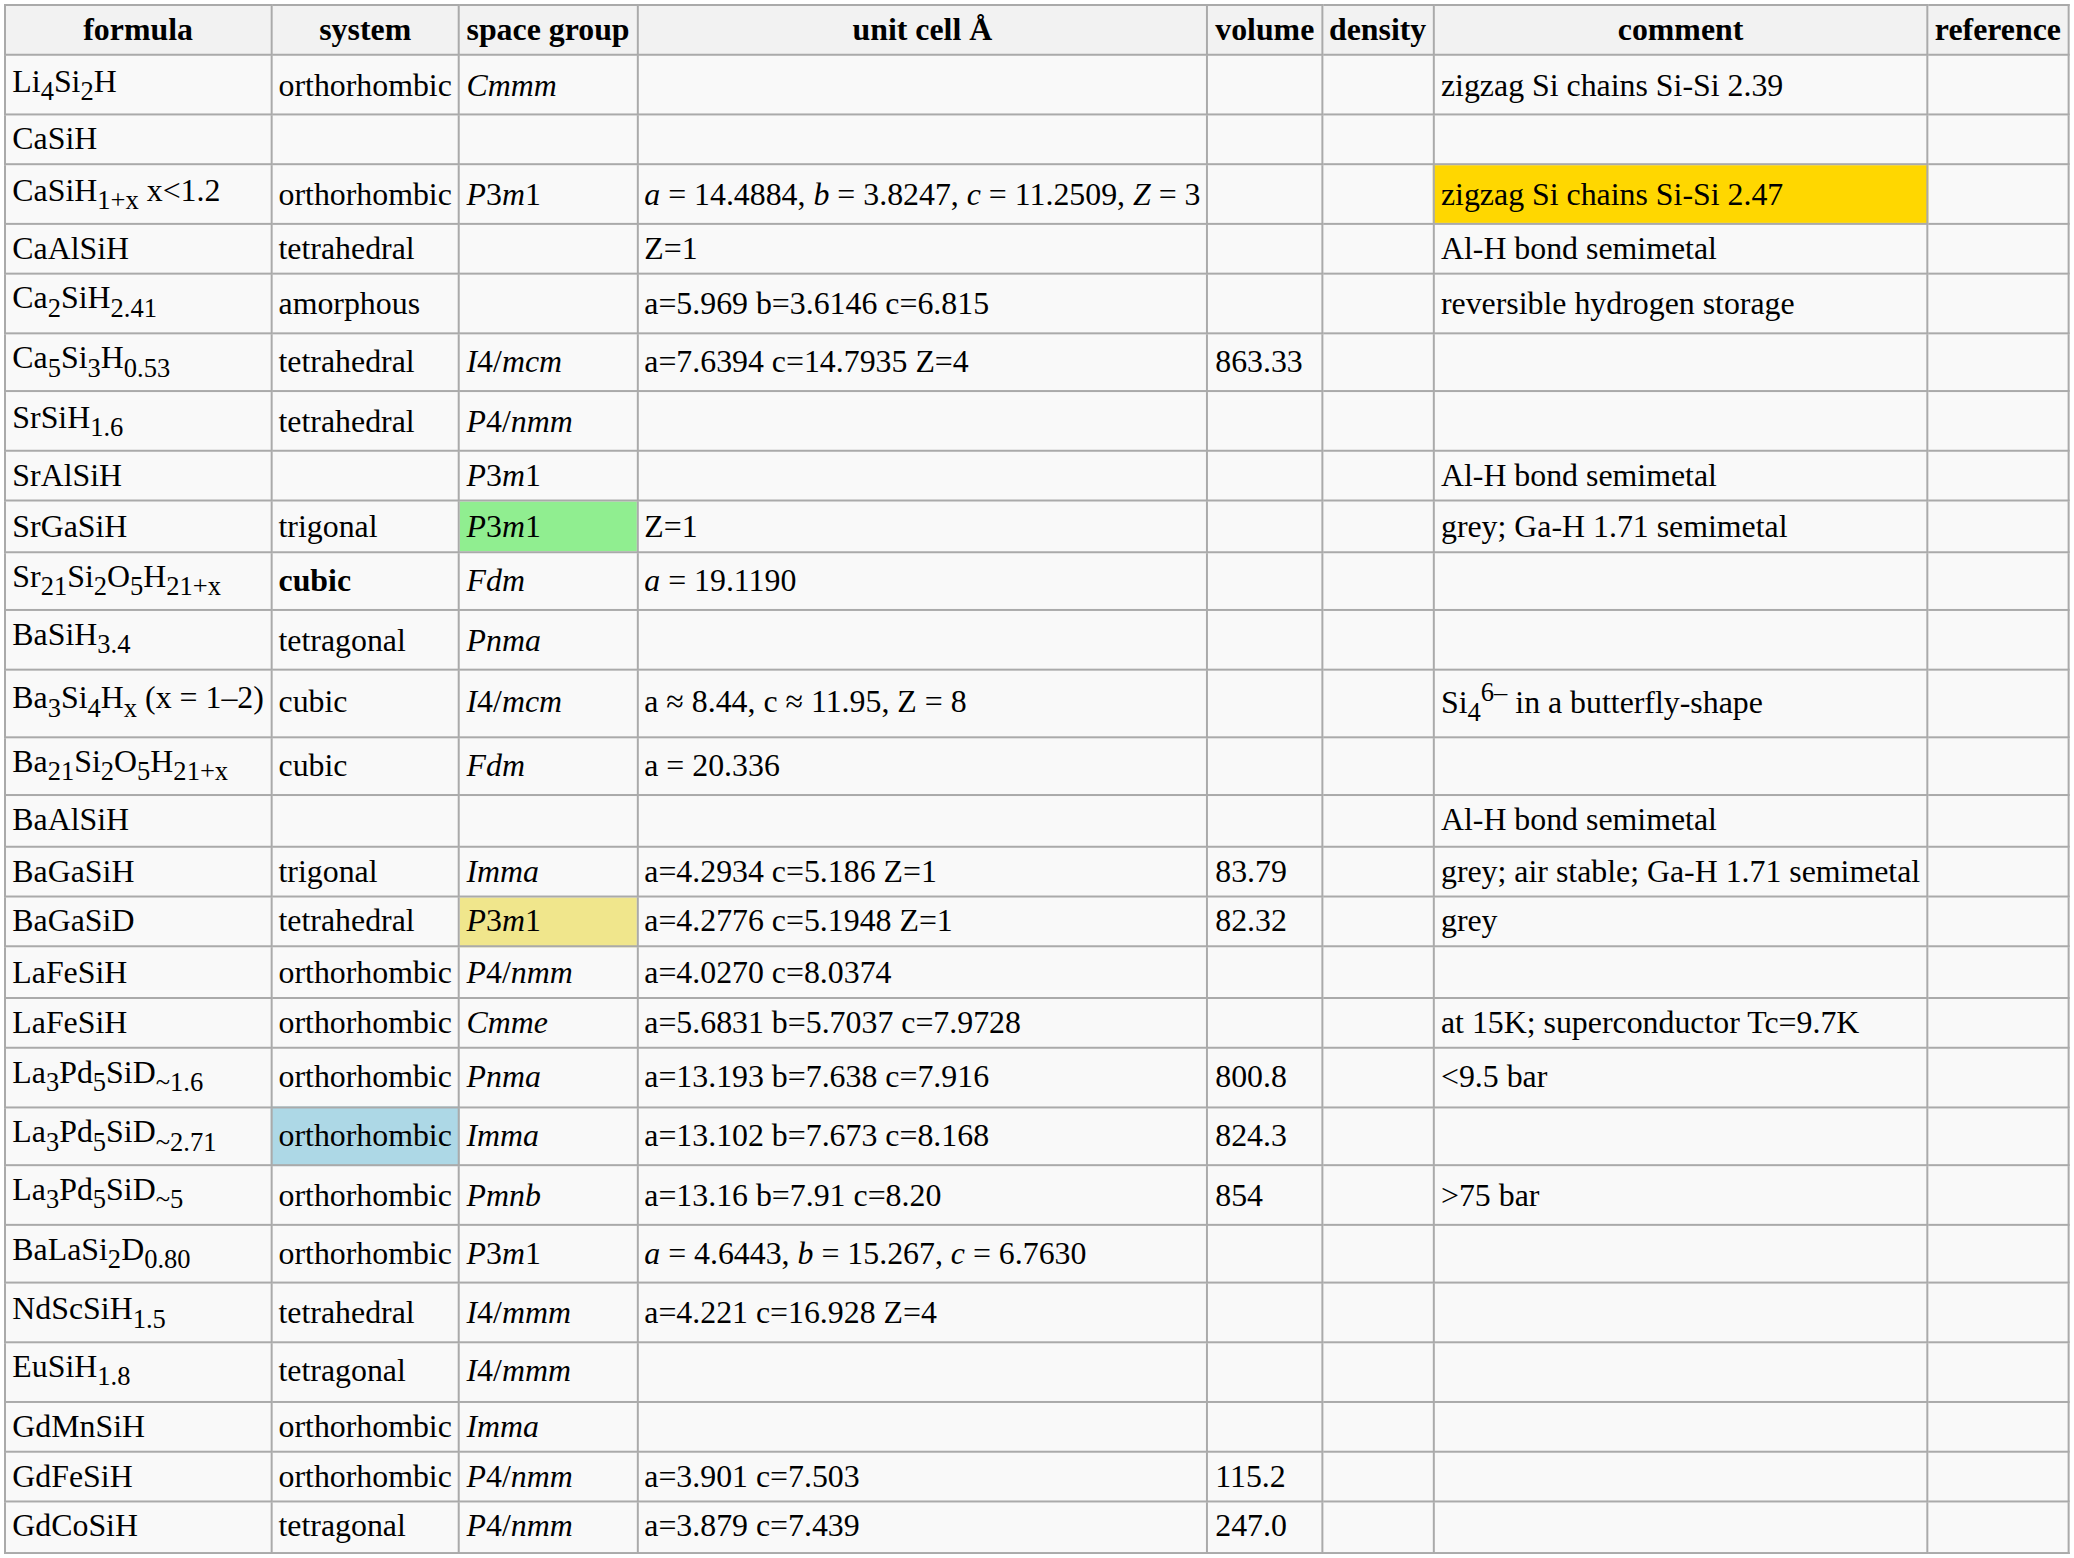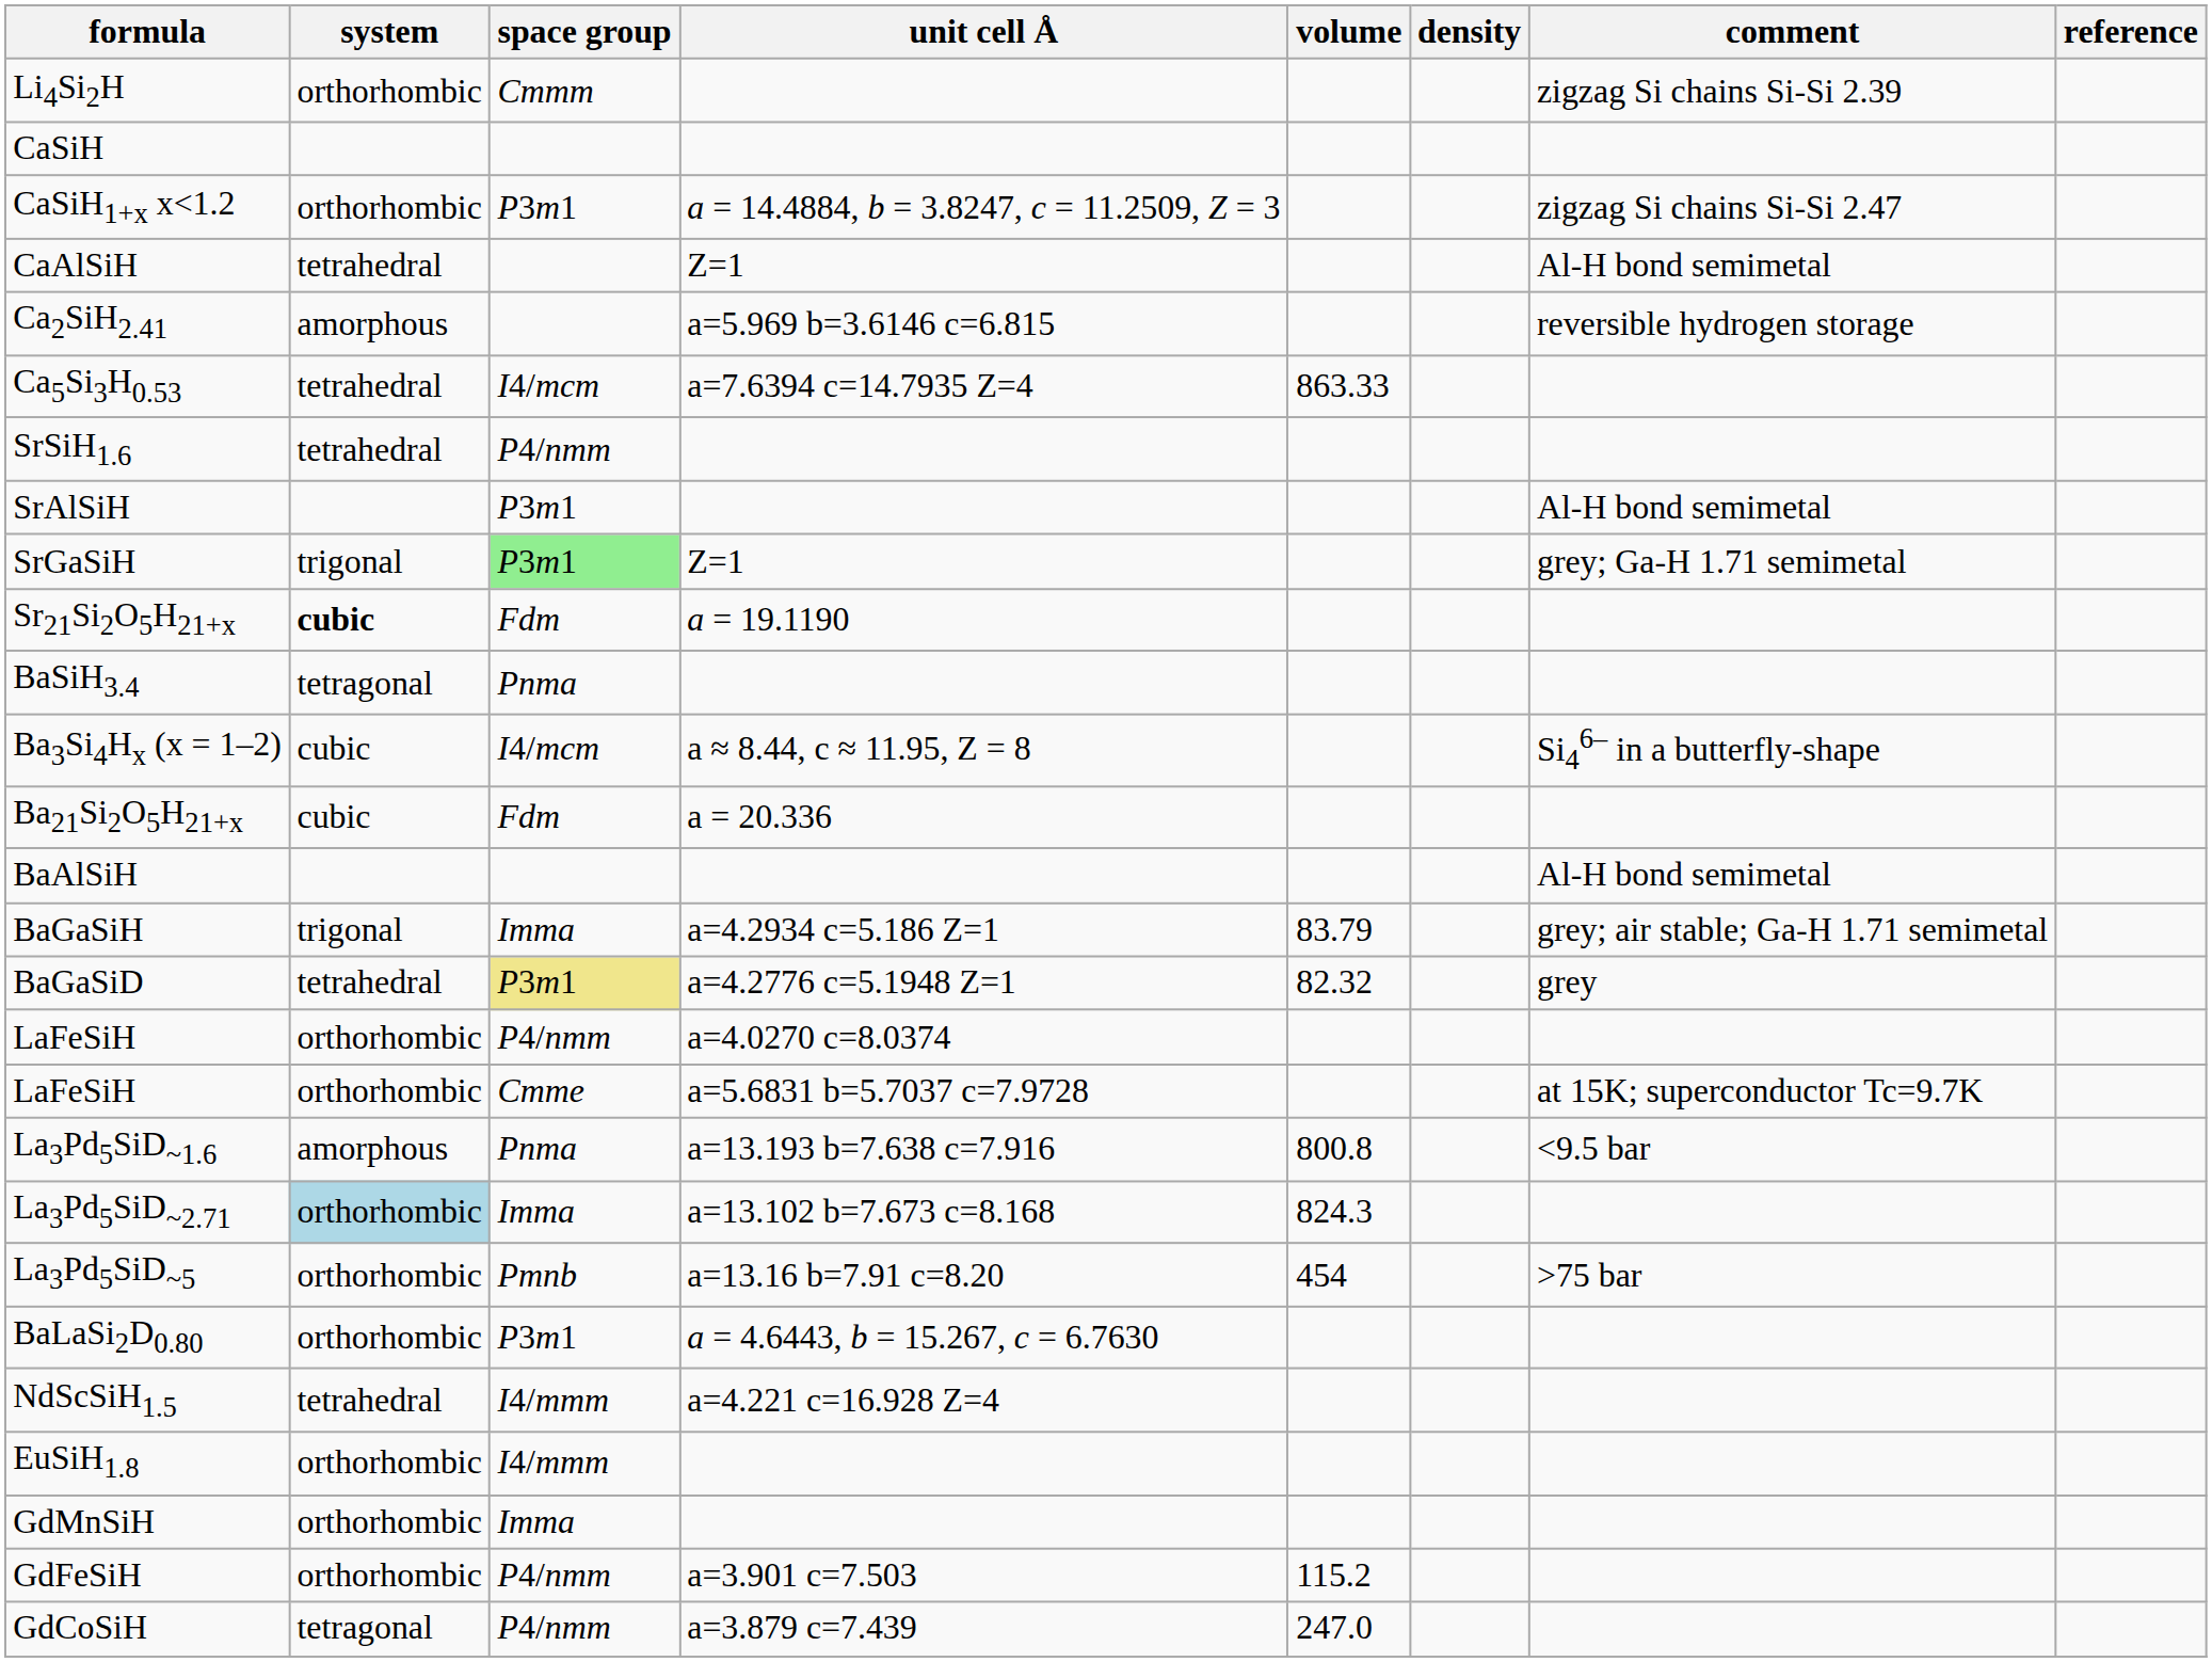CaSiH1+x x<1.2 | comment: gold background -> no background
La3Pd5SiD~1.6 | system: orthorhombic -> amorphous
La3Pd5SiD~5 | volume: 854 -> 454
EuSiH1.8 | system: tetragonal -> orthorhombic
